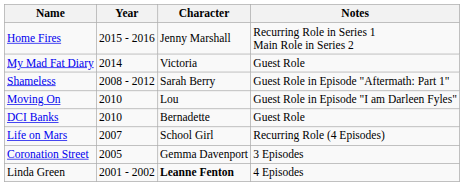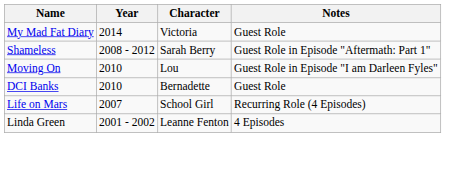- row: Home Fires | 2015 - 2016 | Jenny Marshall | Recurring Role in Series 1 Main Role in Series 2
- row: Coronation Street | 2005 | Gemma Davenport | 3 Episodes
Linda Green | Character: bold -> normal
